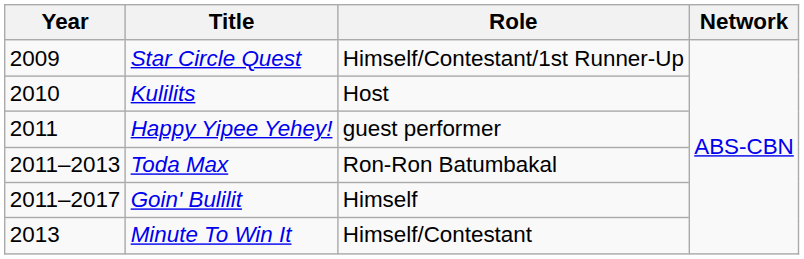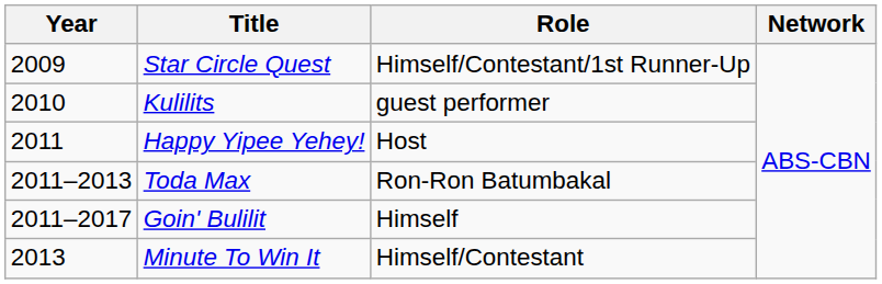Kulilits | Role: Host -> guest performer
Happy Yipee Yehey! | Role: guest performer -> Host
